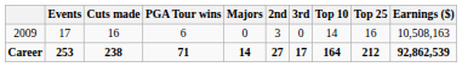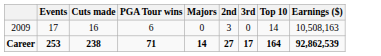- column: Top 25 | 16 | 212
